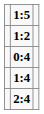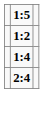- row: 0:4
